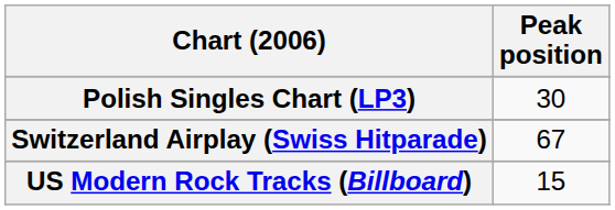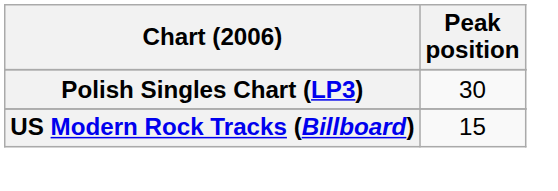- row: Switzerland Airplay (Swiss Hitparade) | 67
